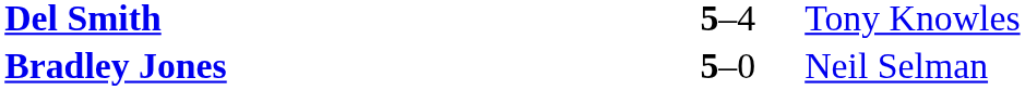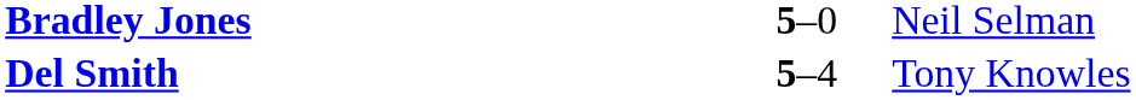rows swapped: Bradley Jones <-> Del Smith
